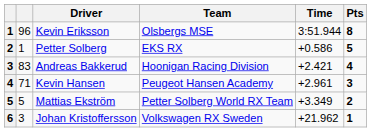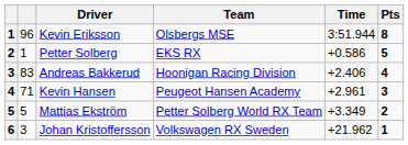Andreas Bakkerud | Time: +2.421 -> +2.406
